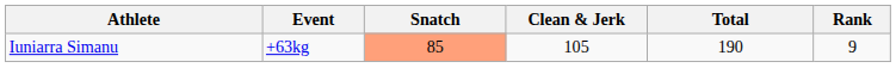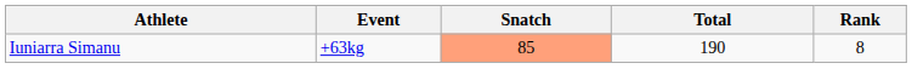- column: Clean & Jerk | 105
Iuniarra Simanu | Rank: 9 -> 8
